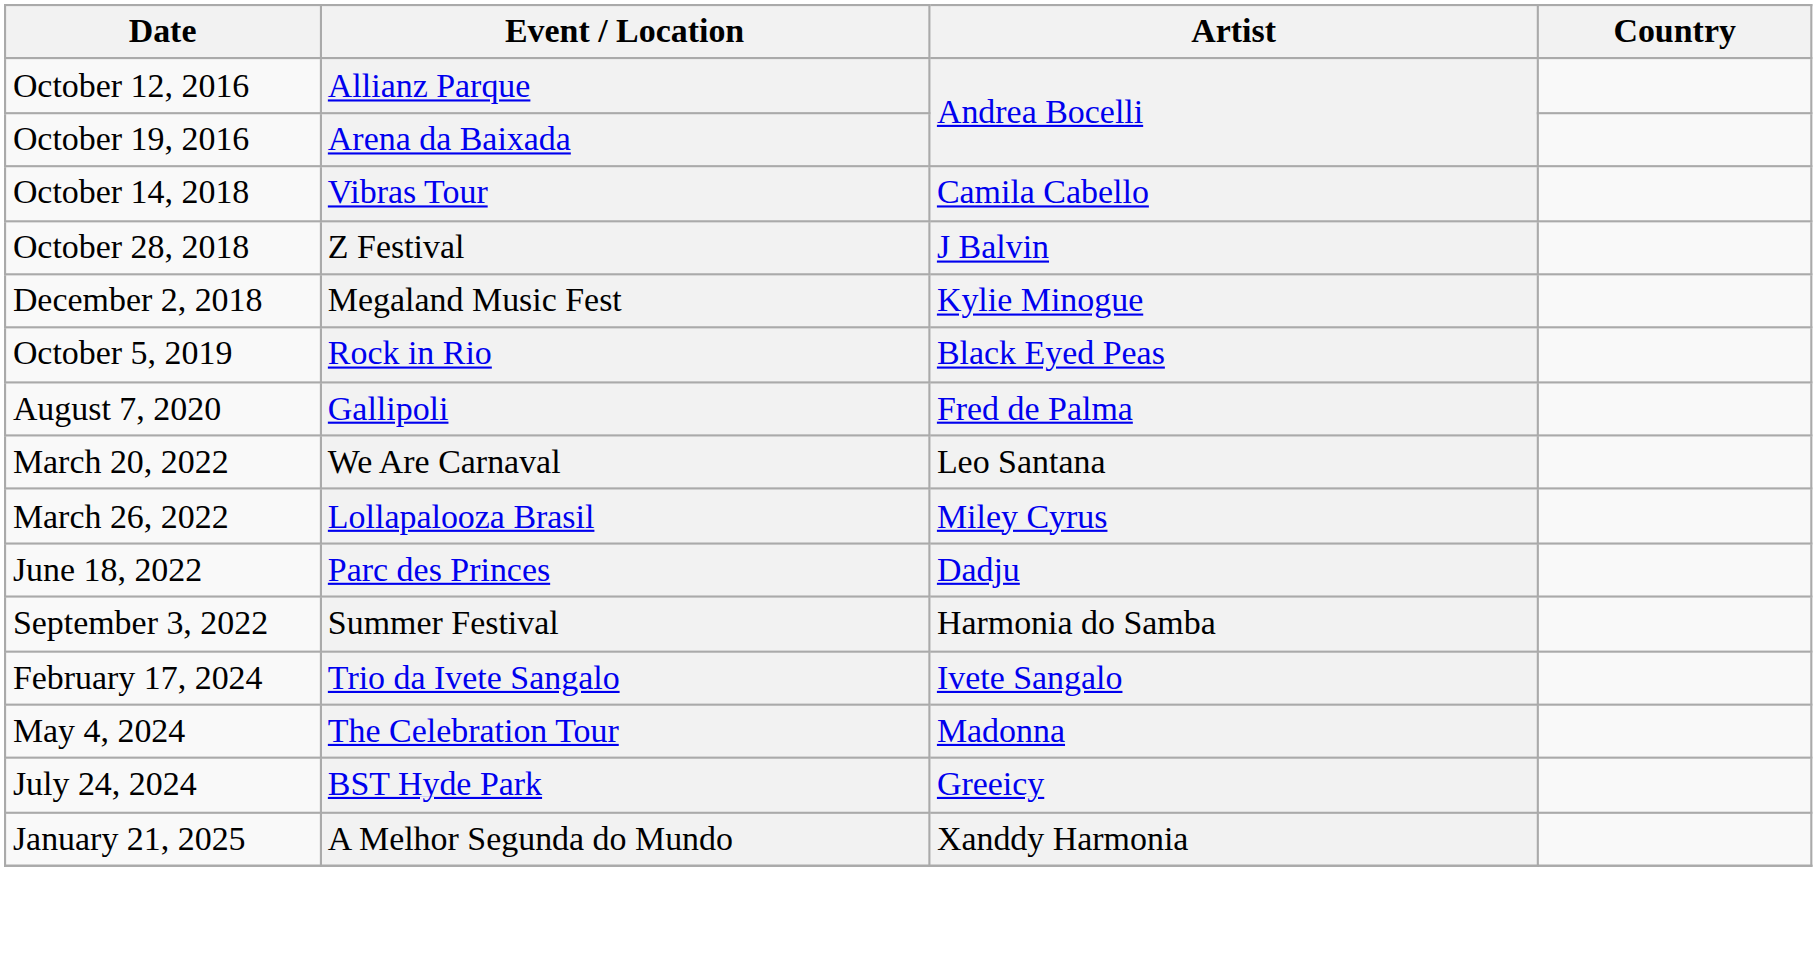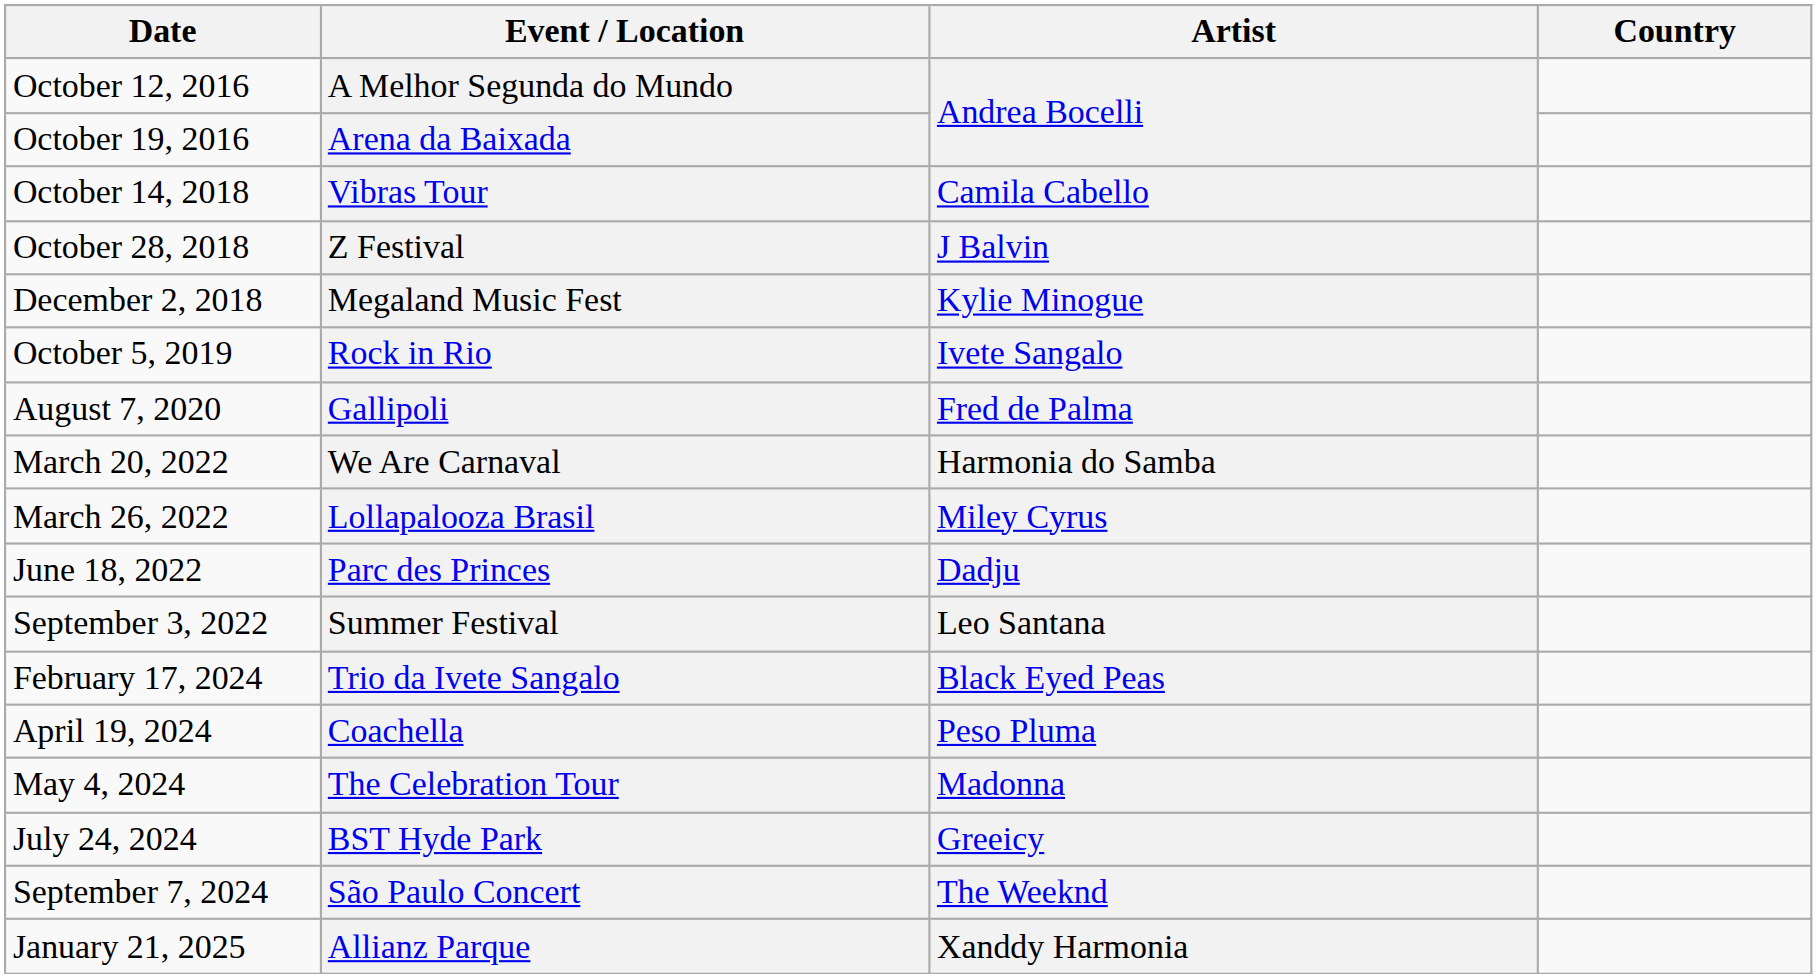October 12, 2016 | Event / Location: Allianz Parque -> A Melhor Segunda do Mundo
October 5, 2019 | Artist: Black Eyed Peas -> Ivete Sangalo
March 20, 2022 | Artist: Leo Santana -> Harmonia do Samba
September 3, 2022 | Artist: Harmonia do Samba -> Leo Santana
February 17, 2024 | Artist: Ivete Sangalo -> Black Eyed Peas
+ row: April 19, 2024 | Coachella | Peso Pluma
+ row: September 7, 2024 | São Paulo Concert | The Weeknd
January 21, 2025 | Event / Location: A Melhor Segunda do Mundo -> Allianz Parque
